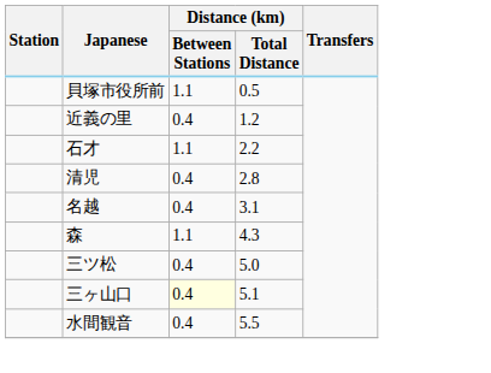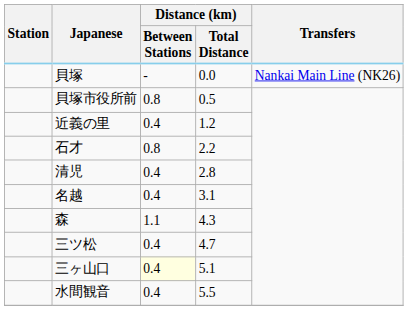+ row: 貝塚 | - | 0.0 | Nankai Main Line (NK26)
貝塚市役所前 | Distance (km) / Between Stations: 1.1 -> 0.8
石才 | Distance (km) / Between Stations: 1.1 -> 0.8
三ツ松 | Distance (km) / Total Distance: 5.0 -> 4.7
